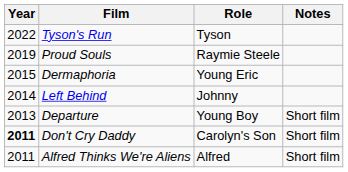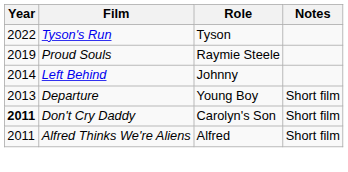- row: 2015 | Dermaphoria | Young Eric
